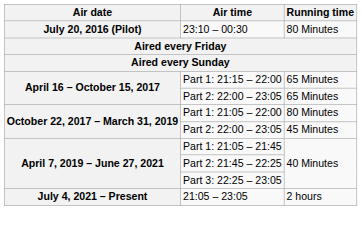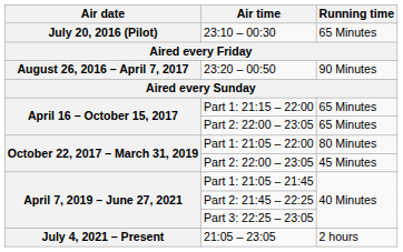23:10 – 00:30 | Running time: 80 Minutes -> 65 Minutes
+ row: August 26, 2016 – April 7, 2017 | 23:20 – 00:50 | 90 Minutes
